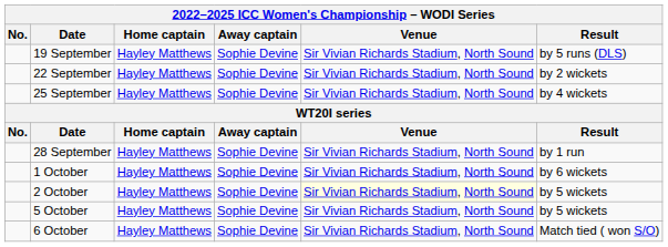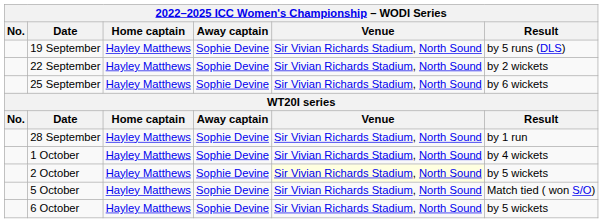25 September | Result: by 4 wickets -> by 6 wickets
1 October | Result: by 6 wickets -> by 4 wickets
5 October | Result: by 5 wickets -> Match tied ( won S/O)
6 October | Result: Match tied ( won S/O) -> by 5 wickets
